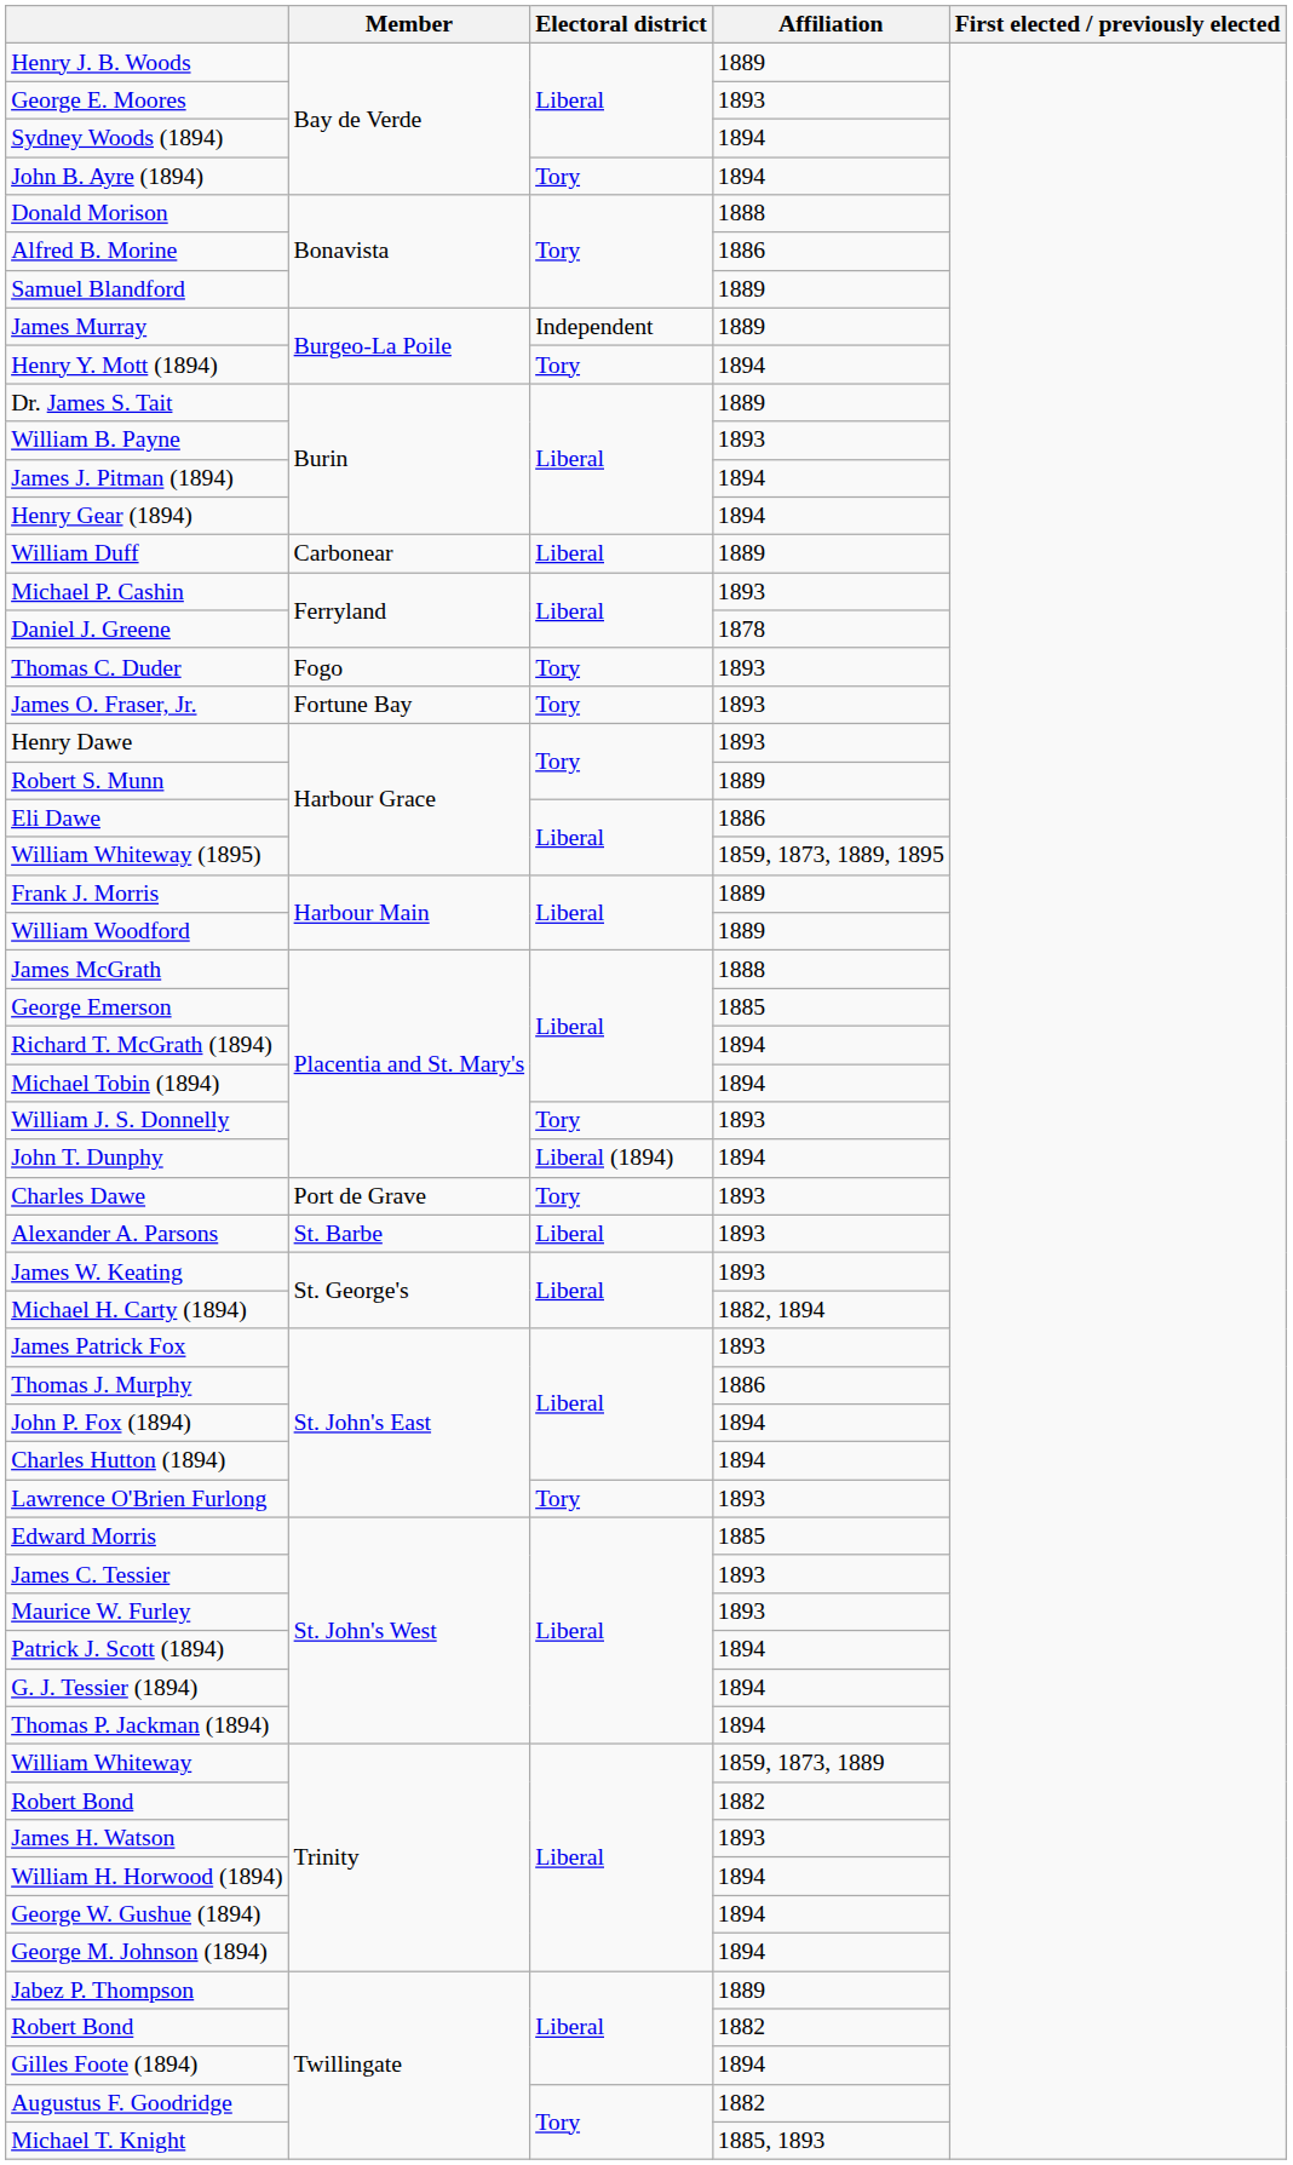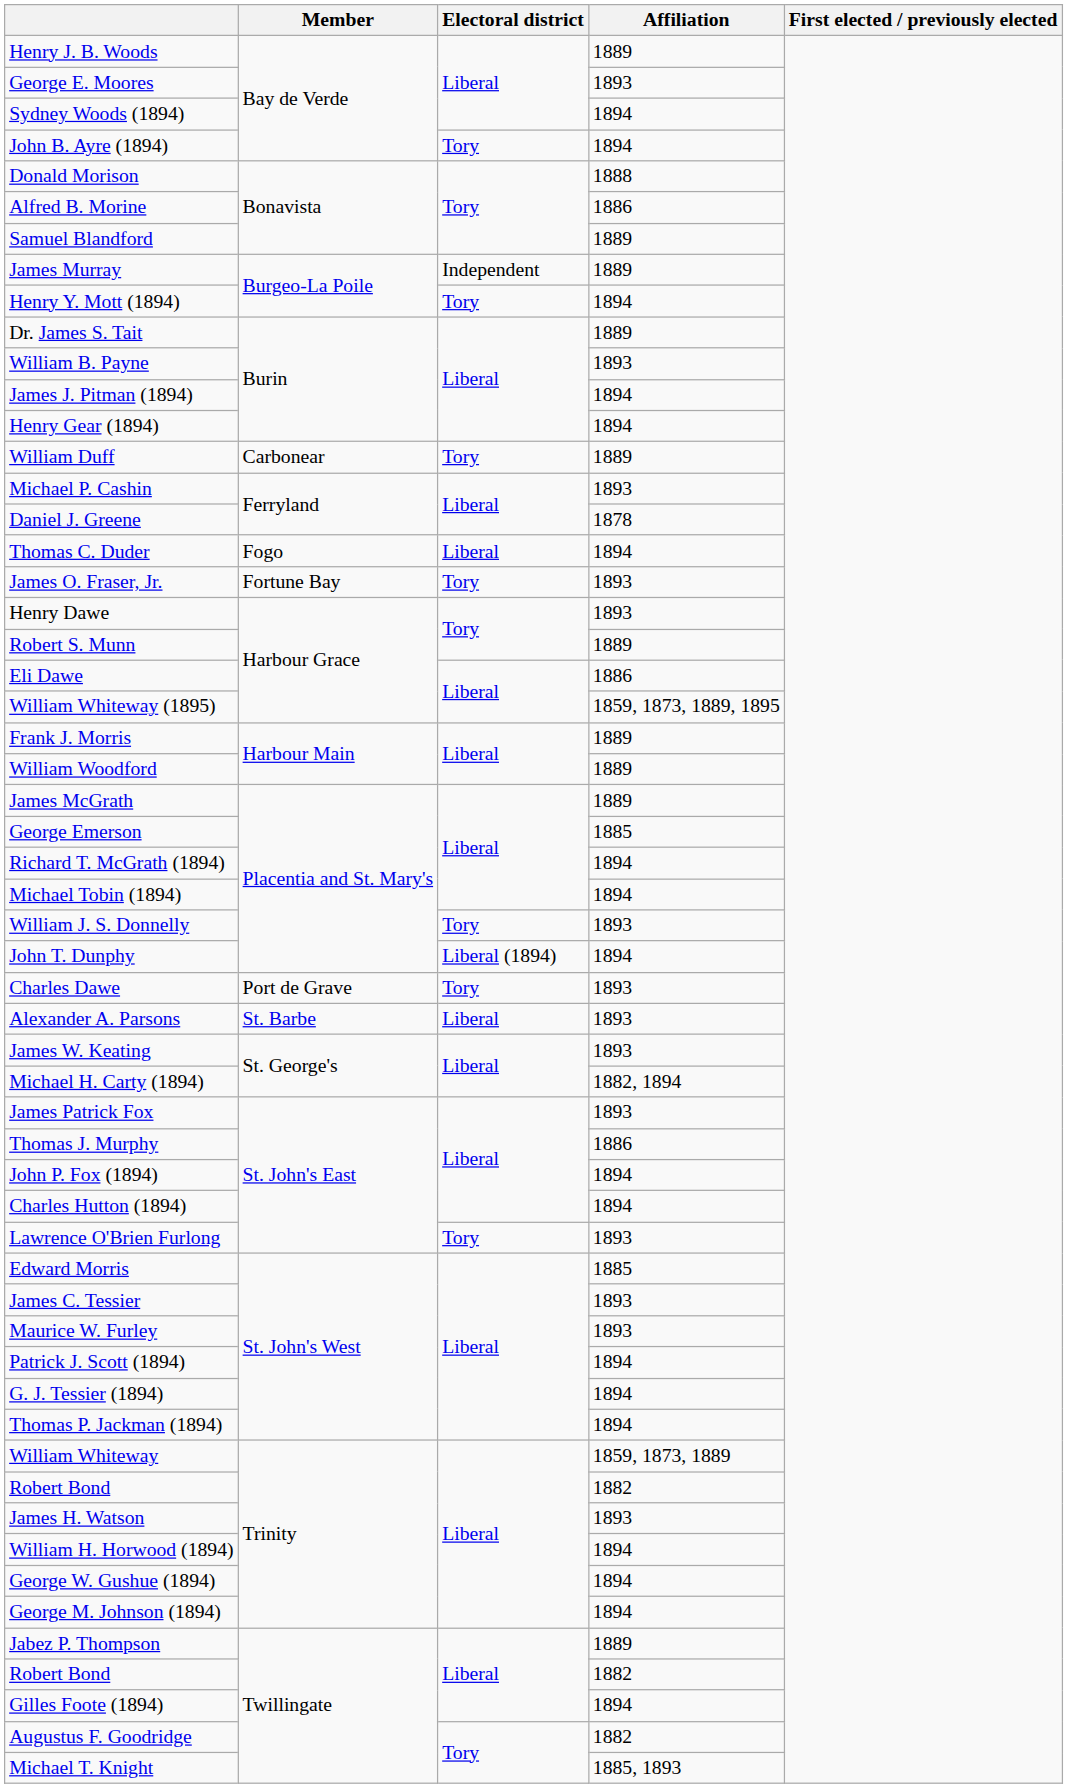William Duff | Electoral district: Liberal -> Tory
Thomas C. Duder | Electoral district: Tory -> Liberal
Thomas C. Duder | Affiliation: 1893 -> 1894
James McGrath | Affiliation: 1888 -> 1889
